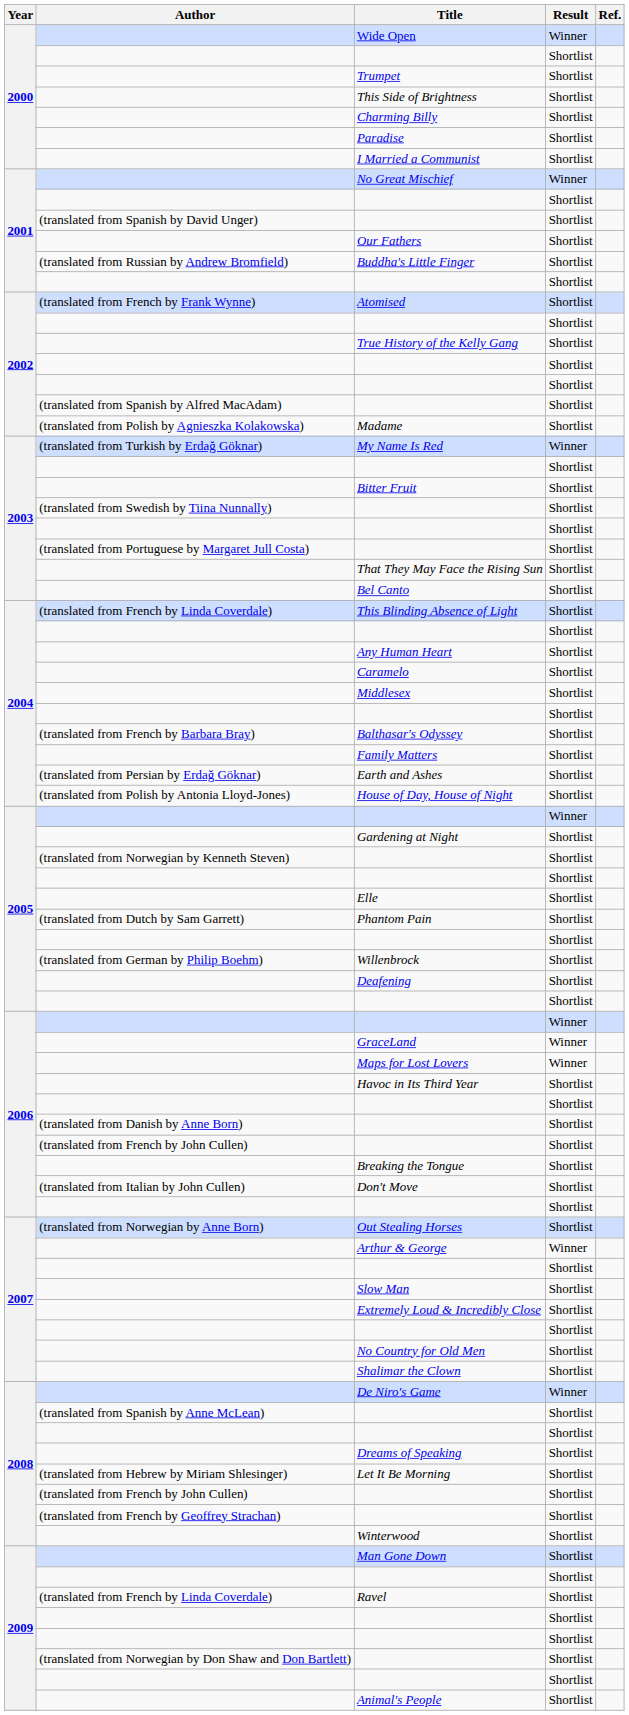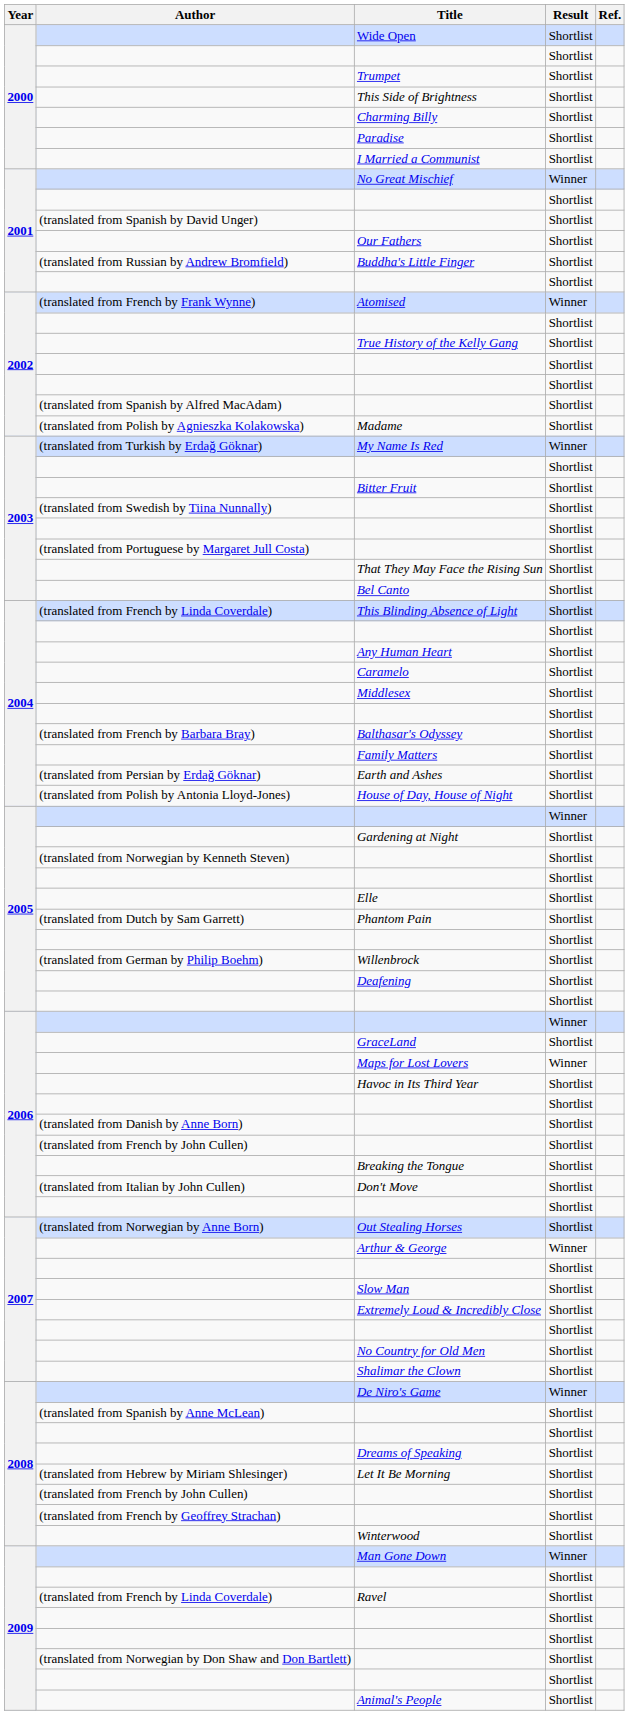Wide Open | Result: Winner -> Shortlist
Atomised | Result: Shortlist -> Winner
GraceLand | Result: Winner -> Shortlist
Man Gone Down | Result: Shortlist -> Winner
